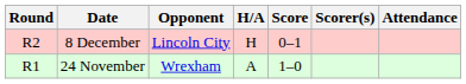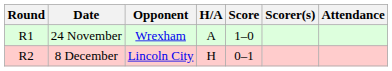rows swapped: 24 November <-> 8 December
